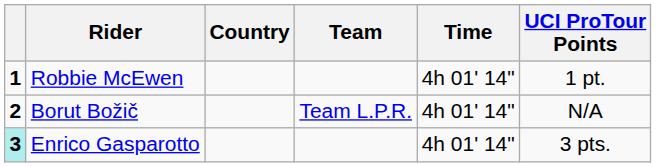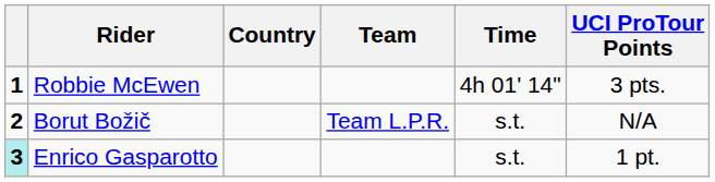Robbie McEwen | UCI ProTour Points: 1 pt. -> 3 pts.
Borut Božič | Time: 4h 01' 14" -> s.t.
Enrico Gasparotto | Time: 4h 01' 14" -> s.t.
Enrico Gasparotto | UCI ProTour Points: 3 pts. -> 1 pt.
